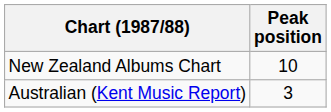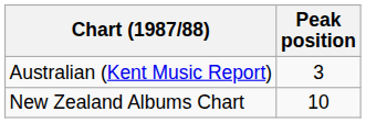rows swapped: Australian (Kent Music Report) <-> New Zealand Albums Chart
